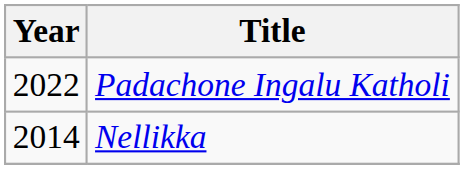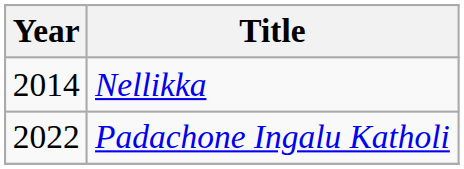rows swapped: Nellikka <-> Padachone Ingalu Katholi
